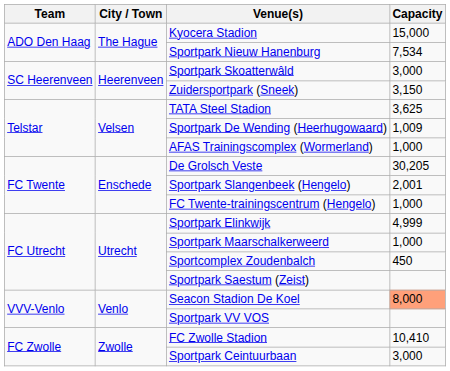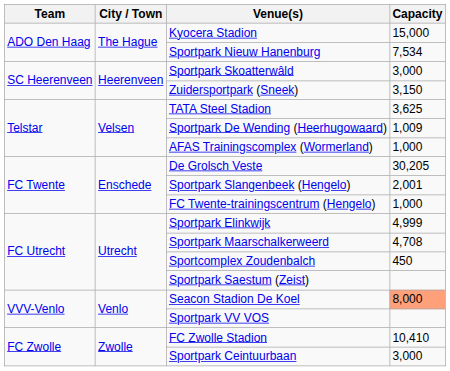Sportpark Maarschalkerweerd | Capacity: 1,000 -> 4,708
